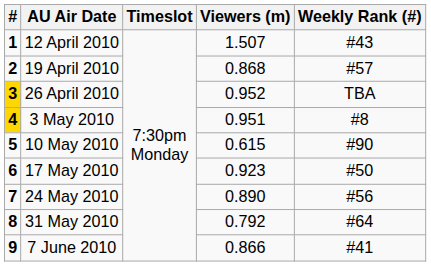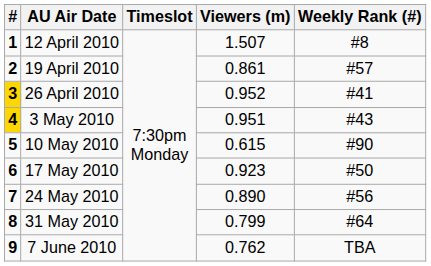12 April 2010 | Weekly Rank (#): #43 -> #8
19 April 2010 | Viewers (m): 0.868 -> 0.861
26 April 2010 | Weekly Rank (#): TBA -> #41
3 May 2010 | Weekly Rank (#): #8 -> #43
31 May 2010 | Viewers (m): 0.792 -> 0.799
7 June 2010 | Viewers (m): 0.866 -> 0.762
7 June 2010 | Weekly Rank (#): #41 -> TBA
